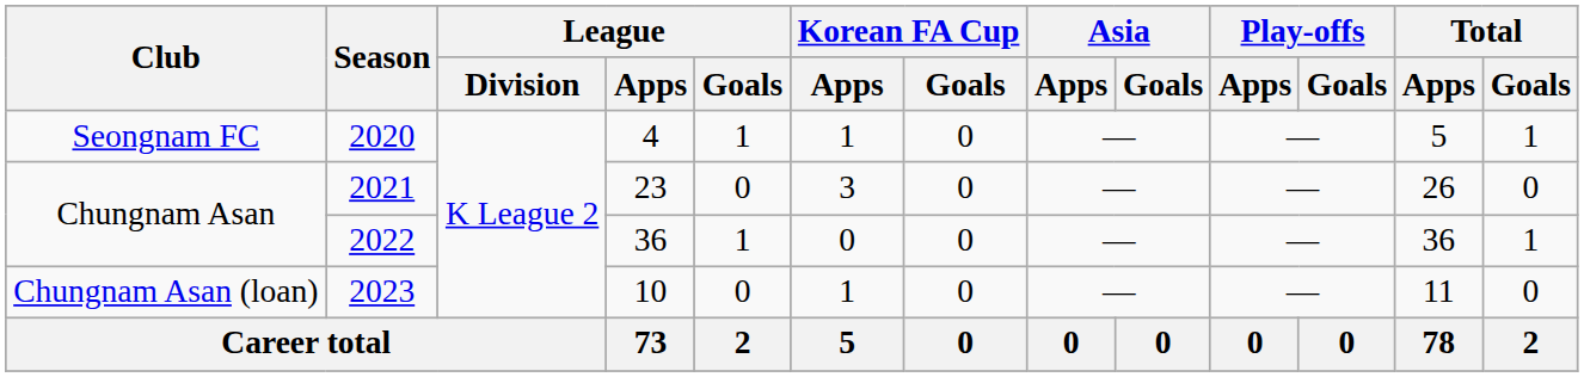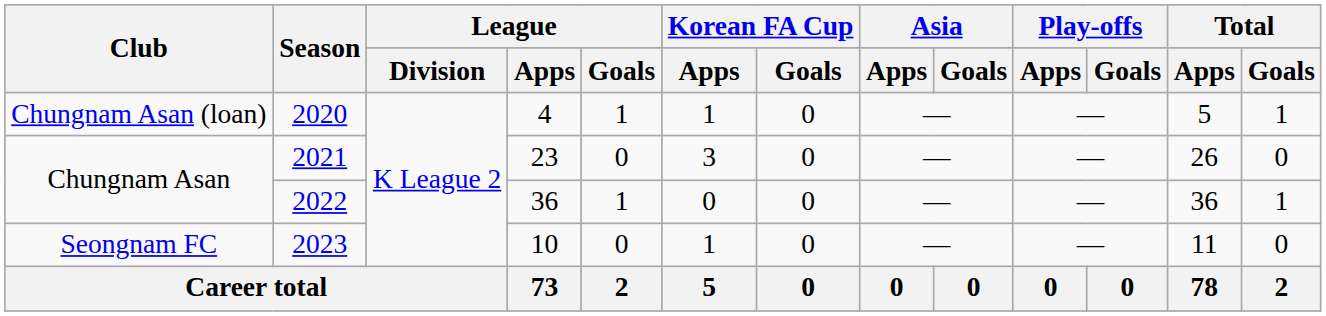2020 | Club: Seongnam FC -> Chungnam Asan (loan)
2023 | Club: Chungnam Asan (loan) -> Seongnam FC
